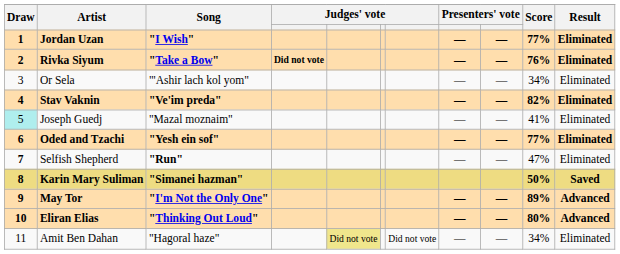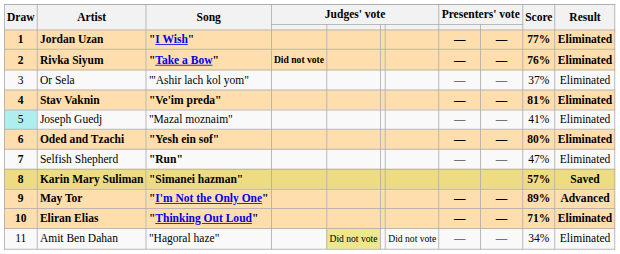Or Sela | Score: 34% -> 37%
Stav Vaknin | Score: 82% -> 81%
Oded and Tzachi | Score: 77% -> 80%
Karin Mary Suliman | Score: 50% -> 57%
Eliran Elias | Score: 80% -> 71%
Eliran Elias | Result: Advanced -> Eliminated
